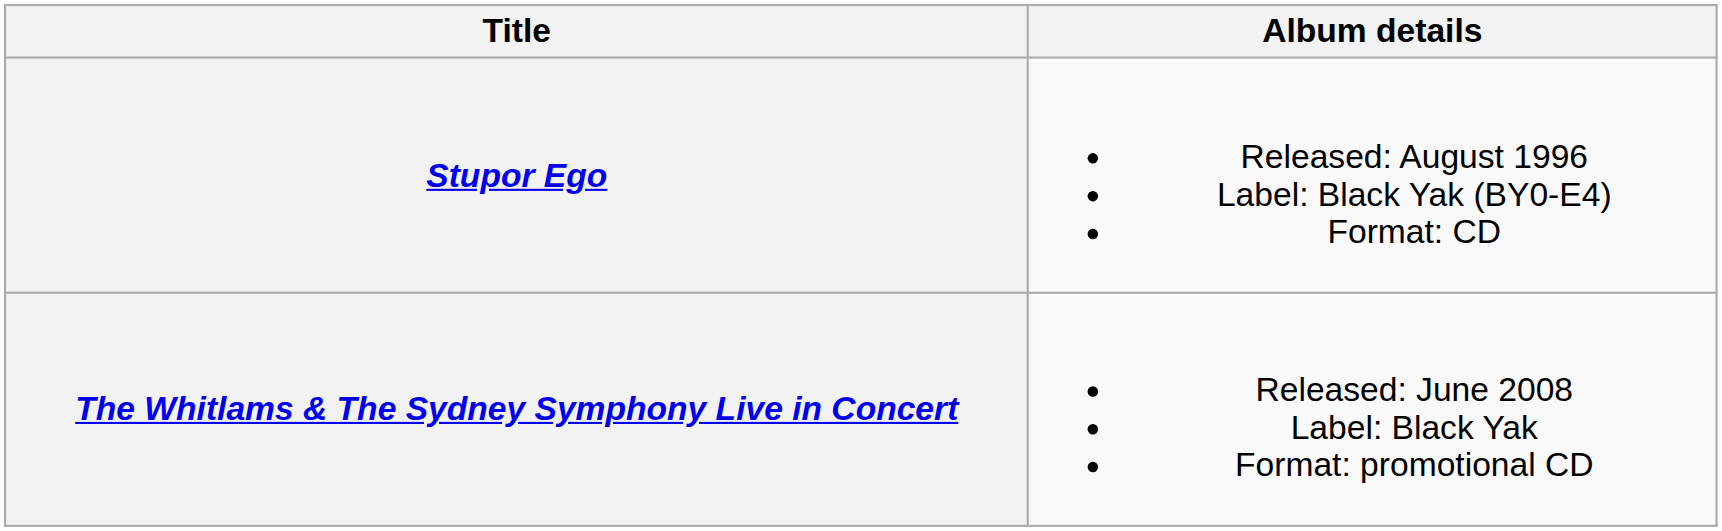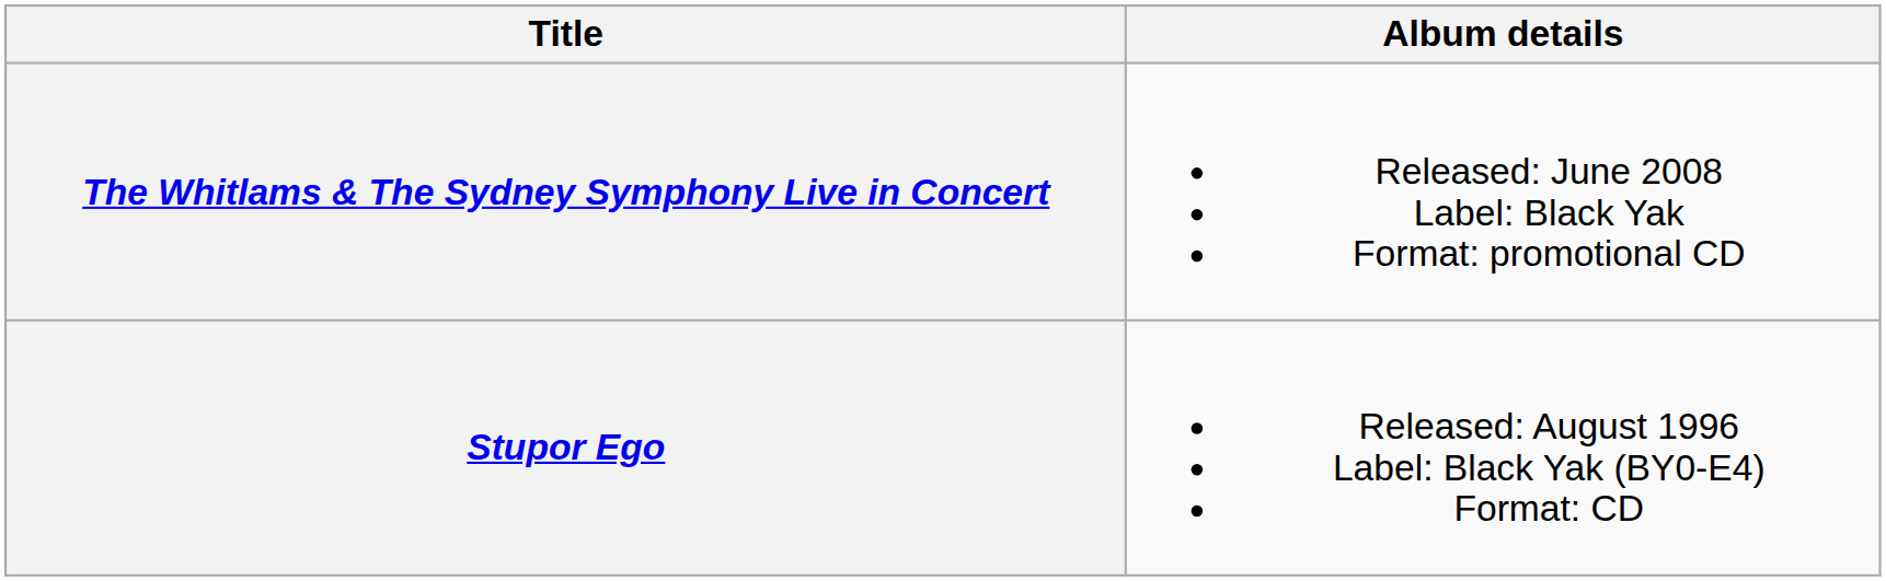rows swapped: Stupor Ego <-> The Whitlams & The Sydney Symphony Live in Concert
